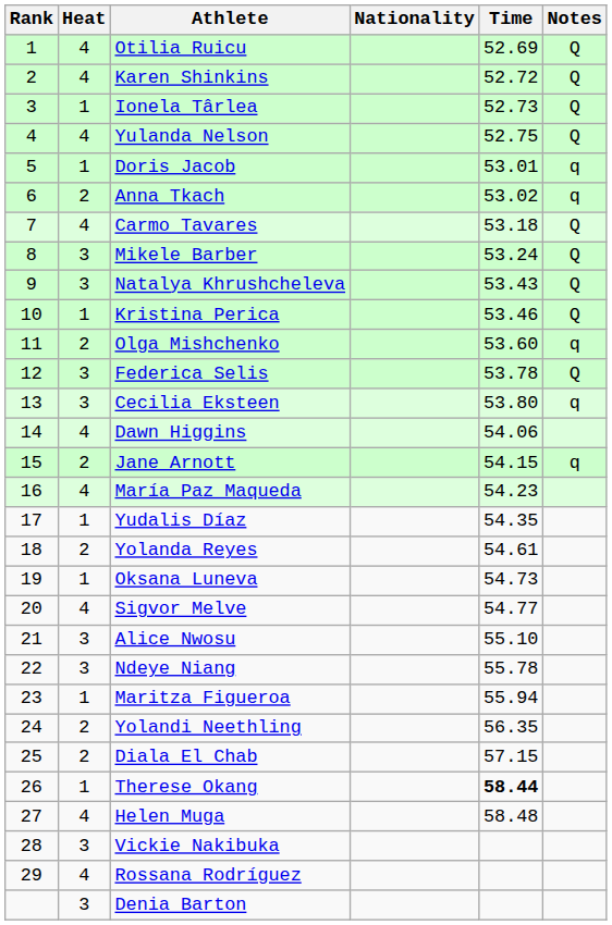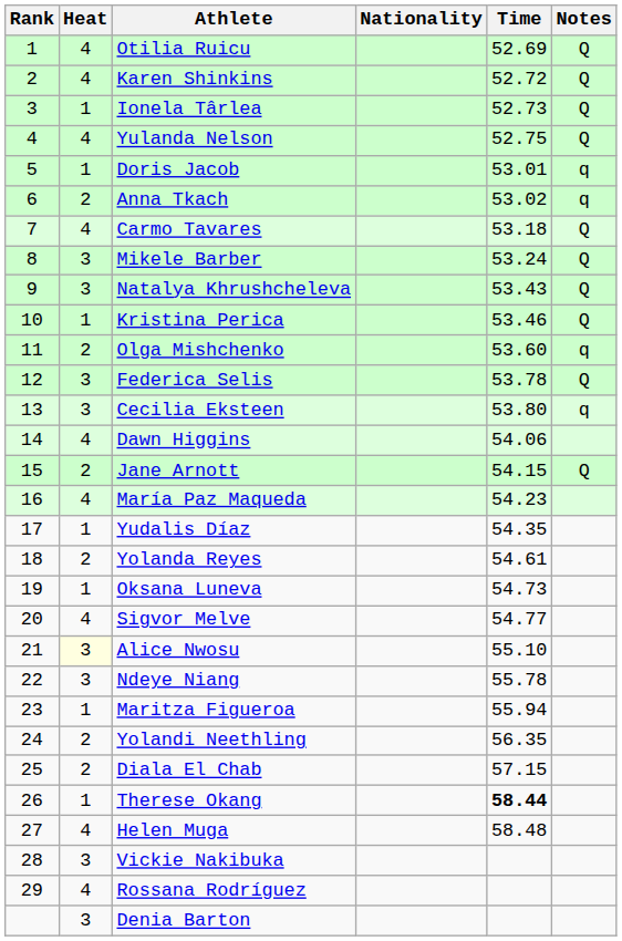Jane Arnott | Notes: q -> Q
Alice Nwosu | Heat: no background -> lightyellow background
